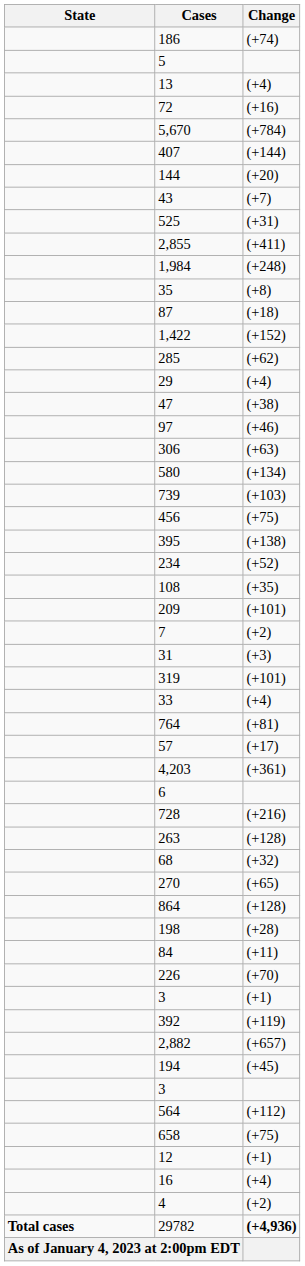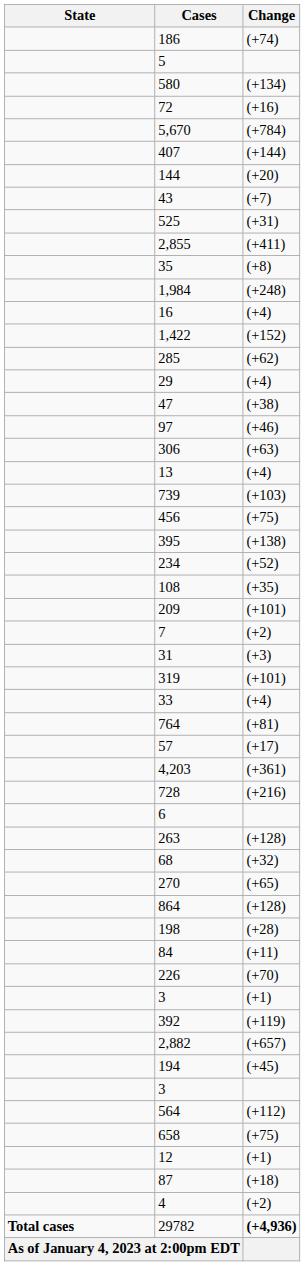rows swapped: 580 <-> 13
rows swapped: 1,984 <-> 35
rows swapped: 16 <-> 87
rows swapped: 728 <-> 6
